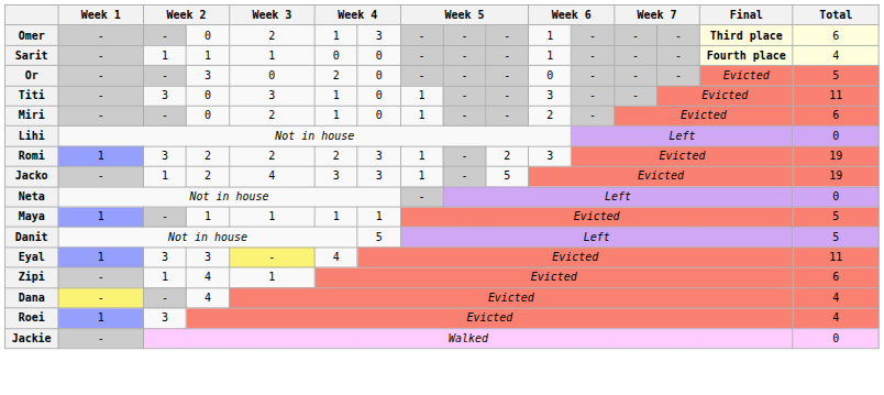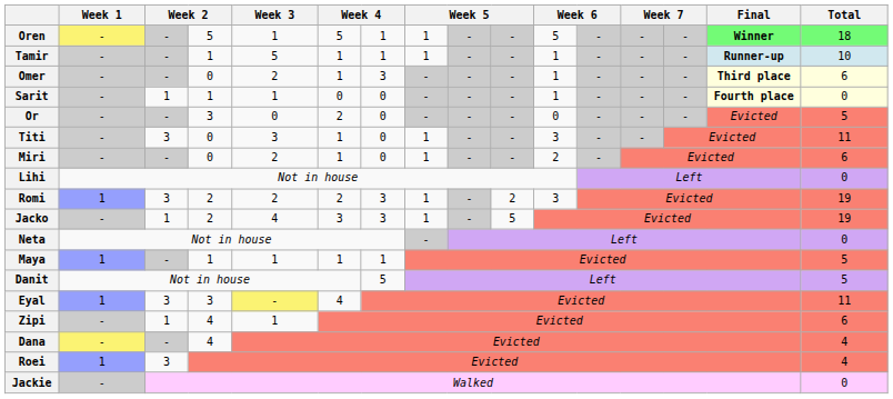+ row: Oren | - | - | 5 | 1 | 5 | 1 | 1 | - | - | 5 | - | - | - | Winner | 18
+ row: Tamir | - | - | 1 | 5 | 1 | 1 | 1 | - | - | 1 | - | - | - | Runner-up | 10
Sarit | Total: 4 -> 0
